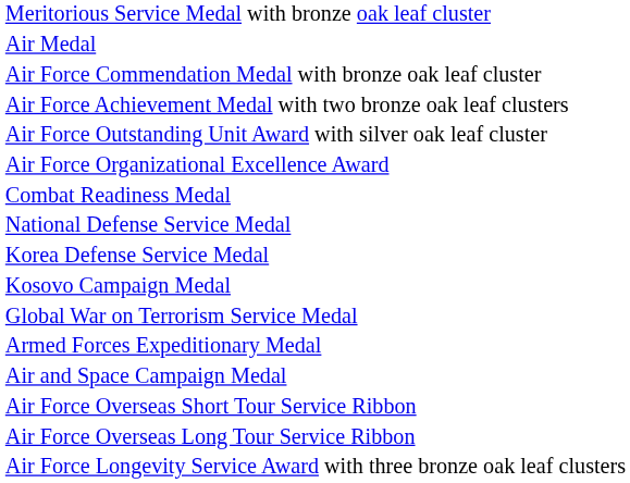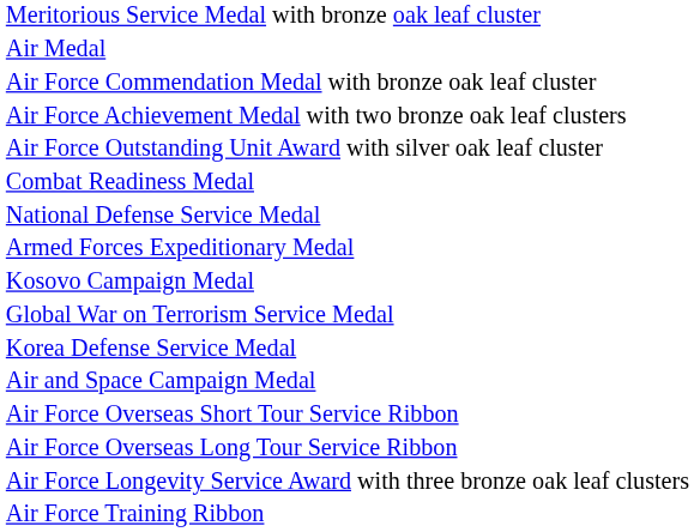- row: Air Force Organizational Excellence Award
rows swapped: Armed Forces Expeditionary Medal <-> Korea Defense Service Medal
+ row: Air Force Training Ribbon
